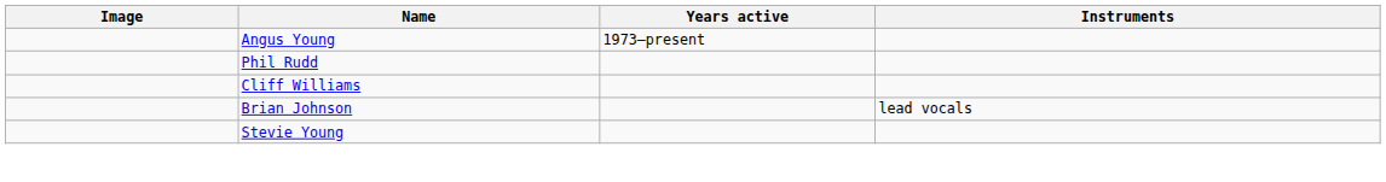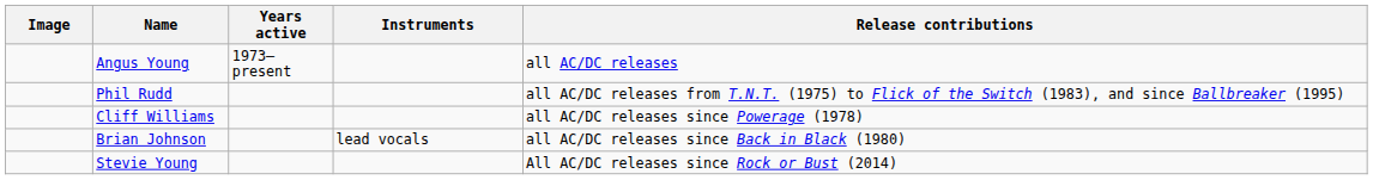+ column: Release contributions | all AC/DC releases | all AC/DC releases from T.N.T. (1975) to Flick of the Switch (1983), and since Ballbreaker (1995) | all AC/DC releases since Powerage (1978) | all AC/DC releases since Back in Black (1980) | All AC/DC releases since Rock or Bust (2014)
